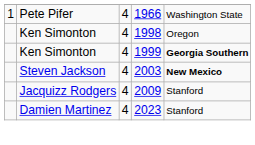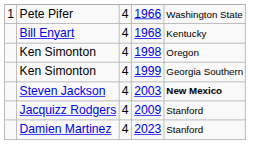+ row: Bill Enyart | 4 | 1968 | Kentucky
1999 | column 5: bold -> normal
